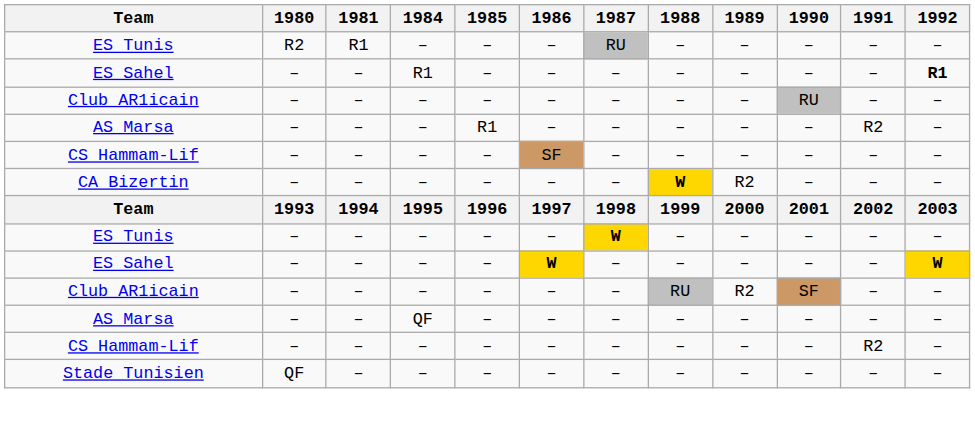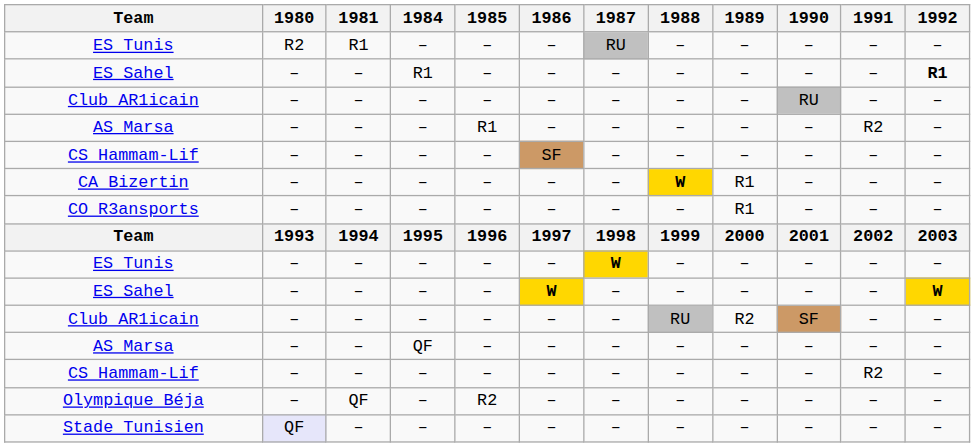CA Bizertin | 1989: R2 -> R1
+ row: CO R3ansports | – | – | – | – | – | – | – | R1 | – | – | –
+ row: Olympique Béja | – | QF | – | R2 | – | – | – | – | – | – | –
Stade Tunisien | 1980: no background -> lavender background
